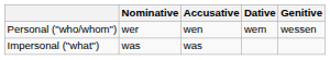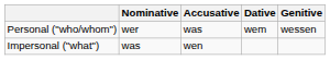Personal ("who/whom") | Accusative: wen -> was
Impersonal ("what") | Accusative: was -> wen
